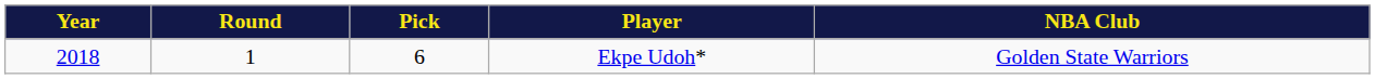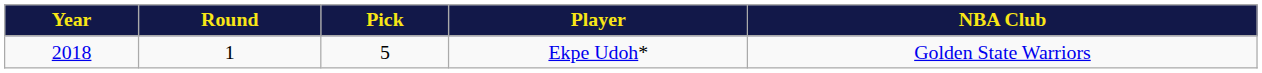Ekpe Udoh* | Pick: 6 -> 5
